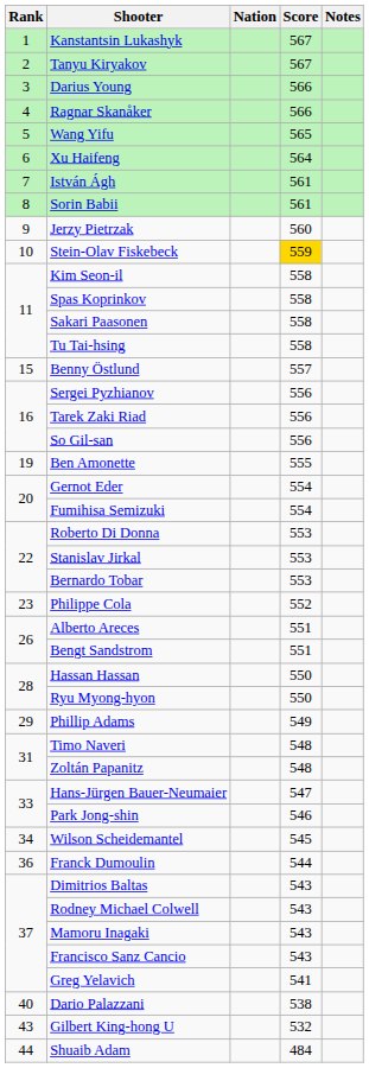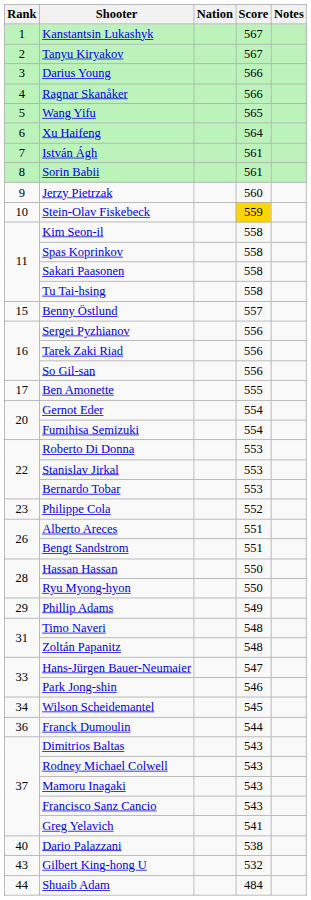Ben Amonette | Rank: 19 -> 17
